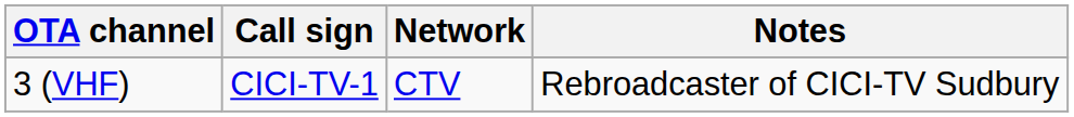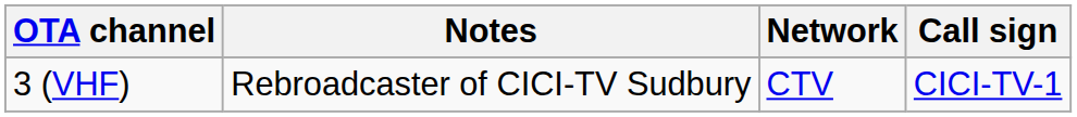columns swapped: Call sign <-> Notes
